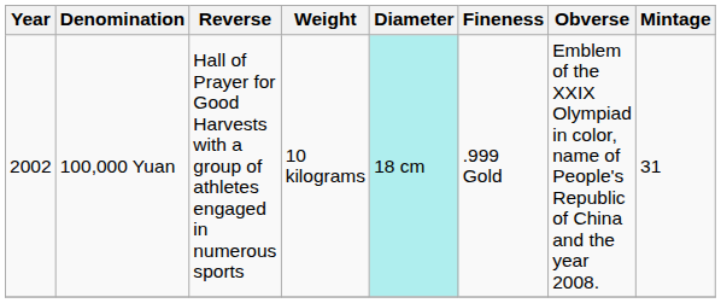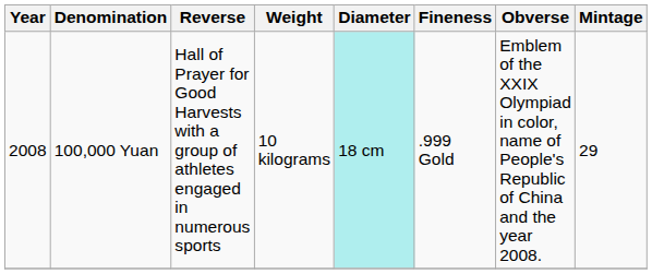100,000 Yuan | Year: 2002 -> 2008
100,000 Yuan | Mintage: 31 -> 29
